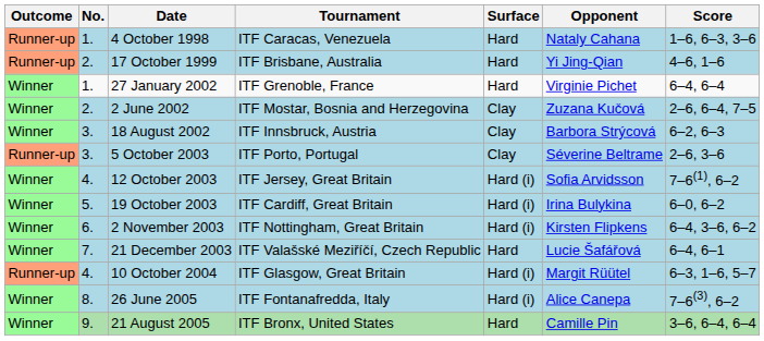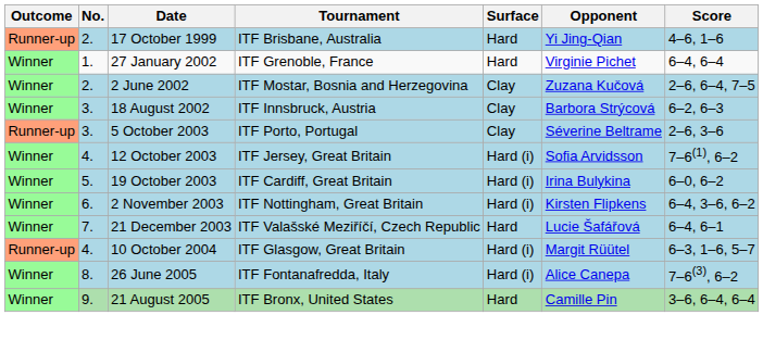- row: Runner-up | 1. | 4 October 1998 | ITF Caracas, Venezuela | Hard | Nataly Cahana | 1–6, 6–3, 3–6
